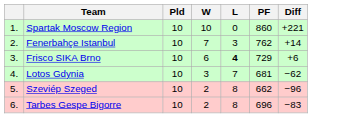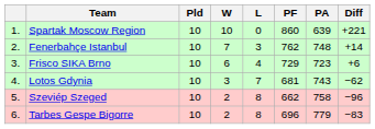+ column: PA | 639 | 748 | 723 | 743 | 758 | 779
Frisco SIKA Brno | L: bold -> normal
